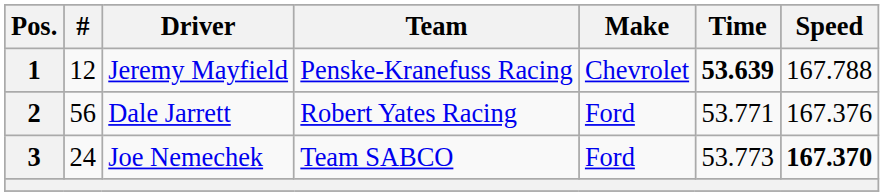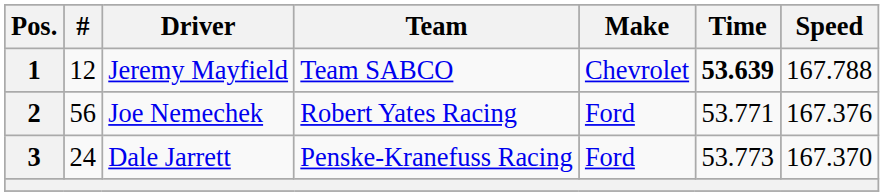1 | Team: Penske-Kranefuss Racing -> Team SABCO
2 | Driver: Dale Jarrett -> Joe Nemechek
3 | Driver: Joe Nemechek -> Dale Jarrett
3 | Team: Team SABCO -> Penske-Kranefuss Racing
3 | Speed: bold -> normal
